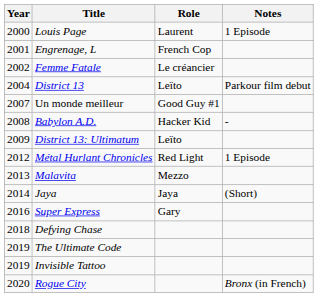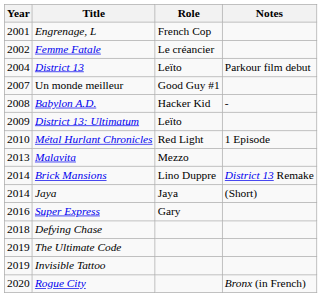- row: 2000 | Louis Page | Laurent | 1 Episode
Métal Hurlant Chronicles | Year: 2012 -> 2010
+ row: 2014 | Brick Mansions | Lino Duppre | District 13 Remake
